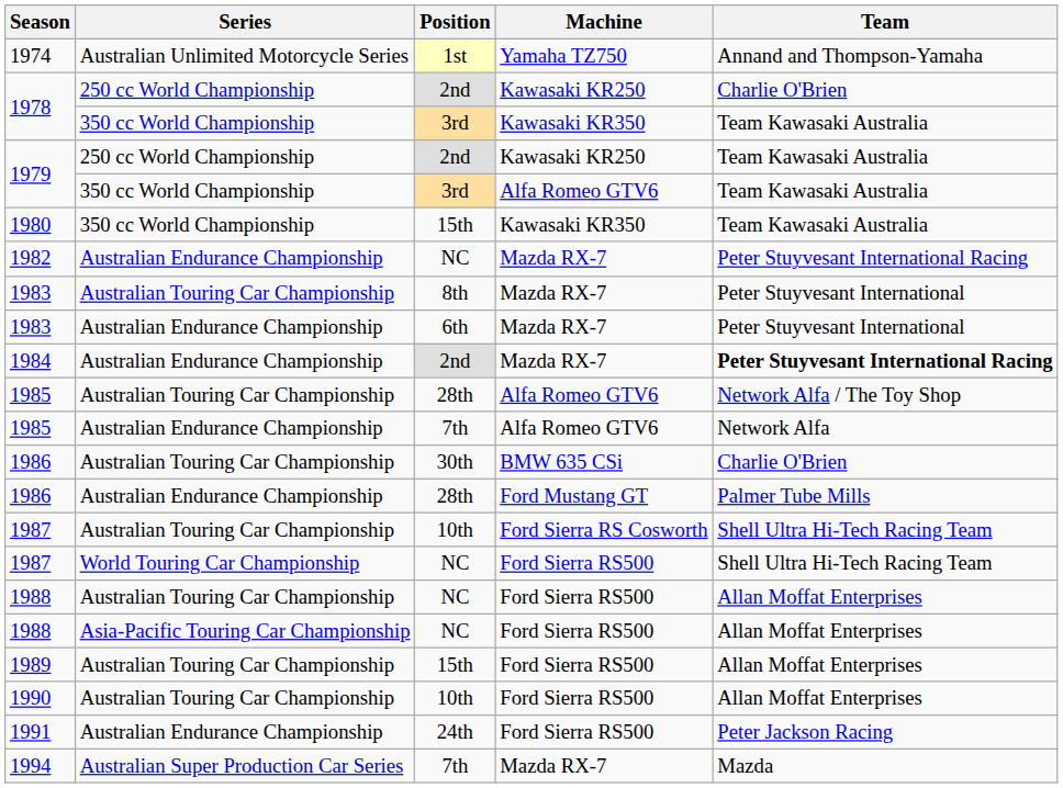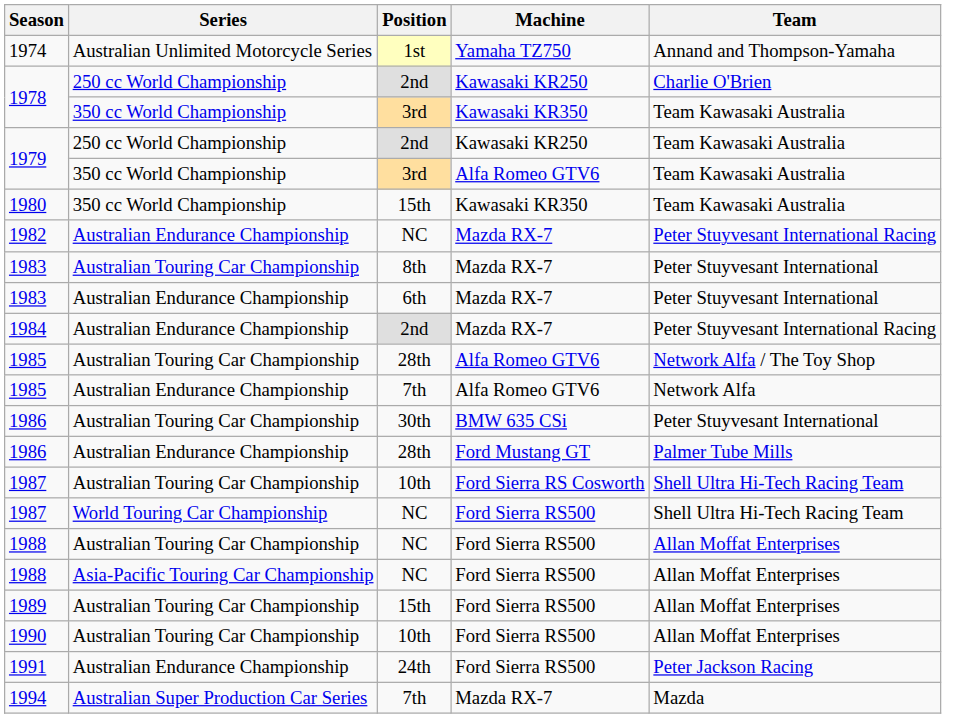1984 | Team: bold -> normal
1986 / Australian Touring Car Championship | Team: Charlie O'Brien -> Peter Stuyvesant International
